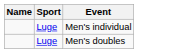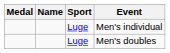+ column: Medal
